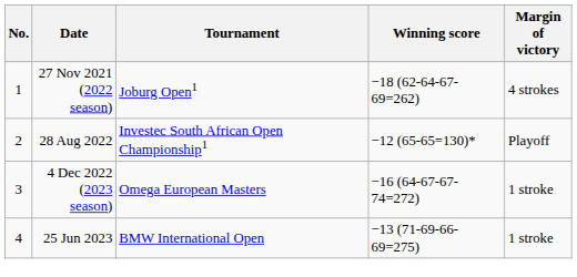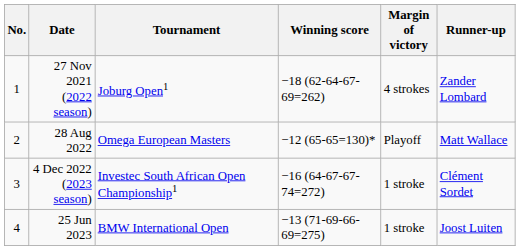+ column: Runner-up | Zander Lombard | Matt Wallace | Clément Sordet | Joost Luiten
28 Aug 2022 | Tournament: Investec South African Open Championship1 -> Omega European Masters
4 Dec 2022 (2023 season) | Tournament: Omega European Masters -> Investec South African Open Championship1
